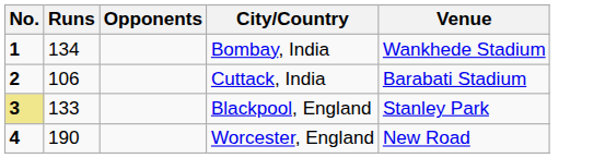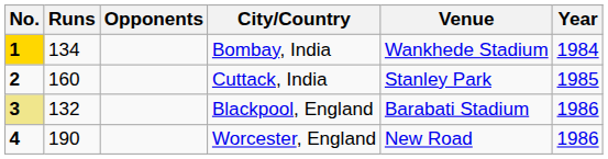+ column: Year | 1984 | 1985 | 1986 | 1986
Bombay, India | No.: no background -> gold background
Cuttack, India | Runs: 106 -> 160
Cuttack, India | Venue: Barabati Stadium -> Stanley Park
Blackpool, England | Runs: 133 -> 132
Blackpool, England | Venue: Stanley Park -> Barabati Stadium
